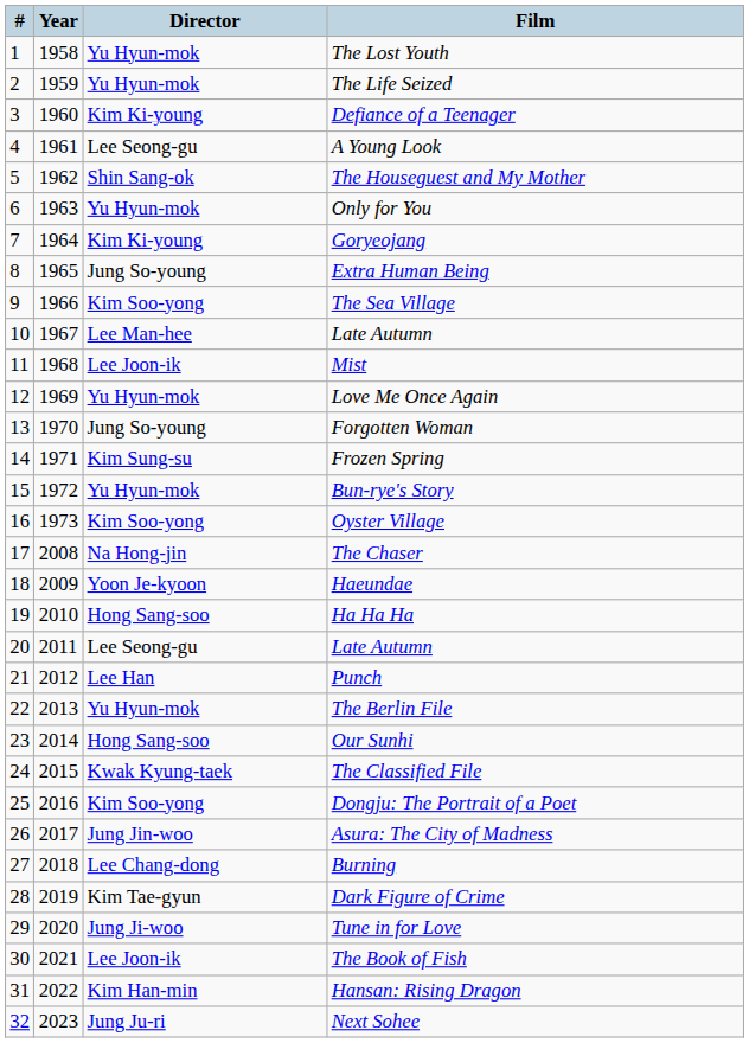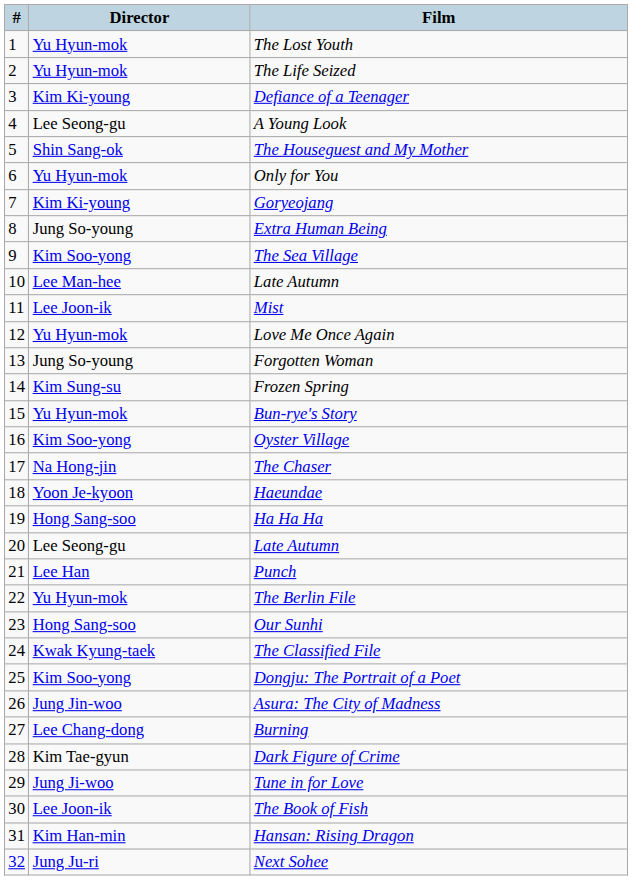- column: Year | 1958 | 1959 | 1960 | 1961 | 1962 | 1963 | 1964 | 1965 | 1966 | 1967 | 1968 | 1969 | 1970 | 1971 | 1972 | 1973 | 2008 | 2009 | 2010 | 2011 | 2012 | 2013 | 2014 | 2015 | 2016 | 2017 | 2018 | 2019 | 2020 | 2021 | 2022 | 2023
